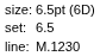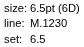rows swapped: set: <-> line:
